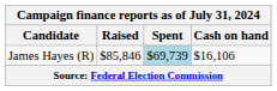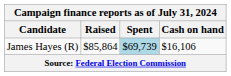James Hayes (R) | Raised: $85,846 -> $85,864
